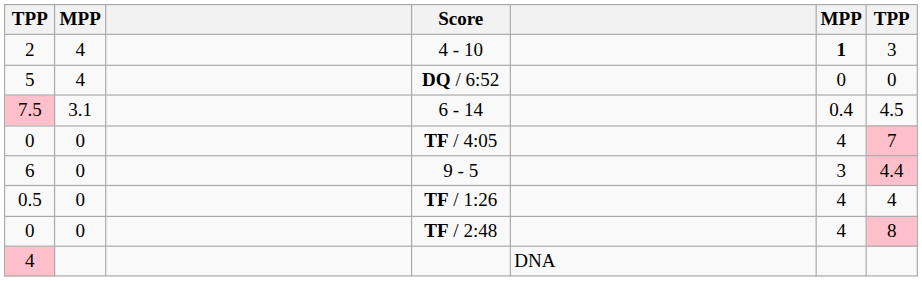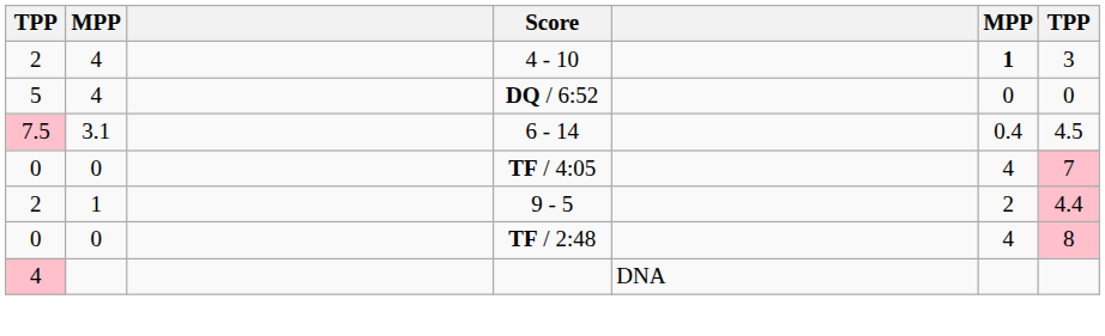9 - 5 | column 1: 6 -> 2
9 - 5 | column 2: 0 -> 1
9 - 5 | column 6: 3 -> 2
- row: 0.5 | 0 | TF / 1:26 | 4 | 4
